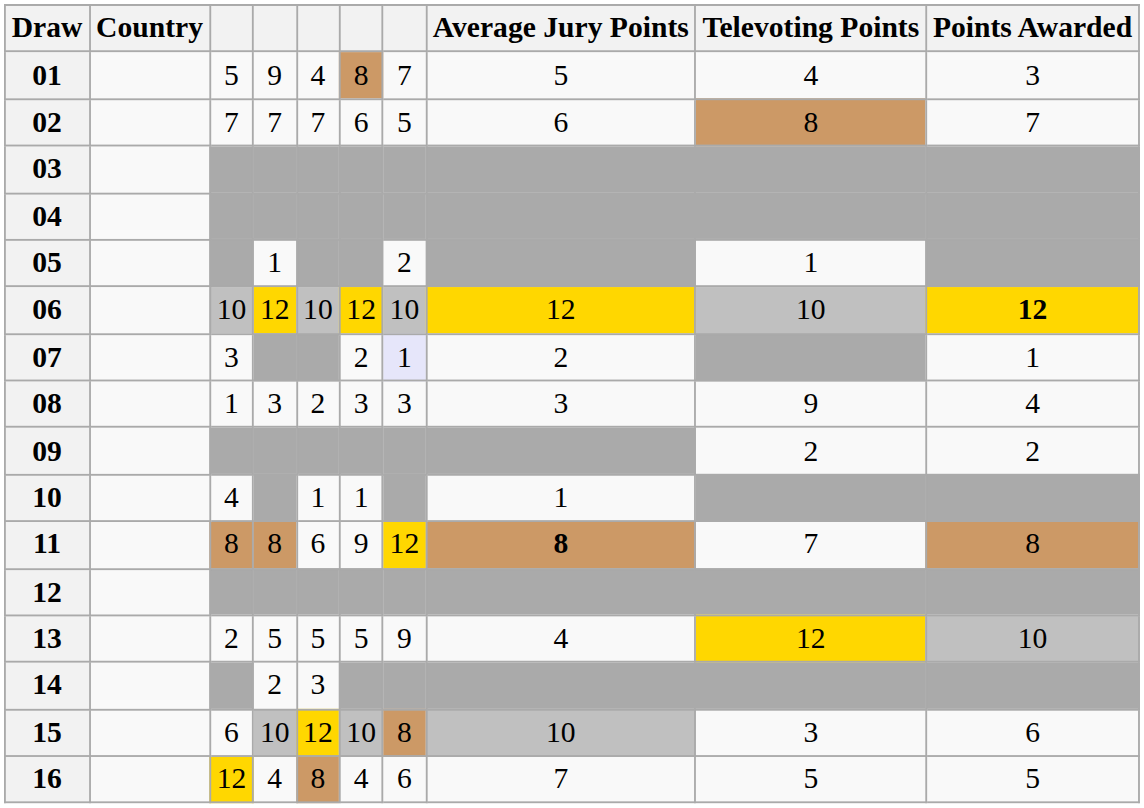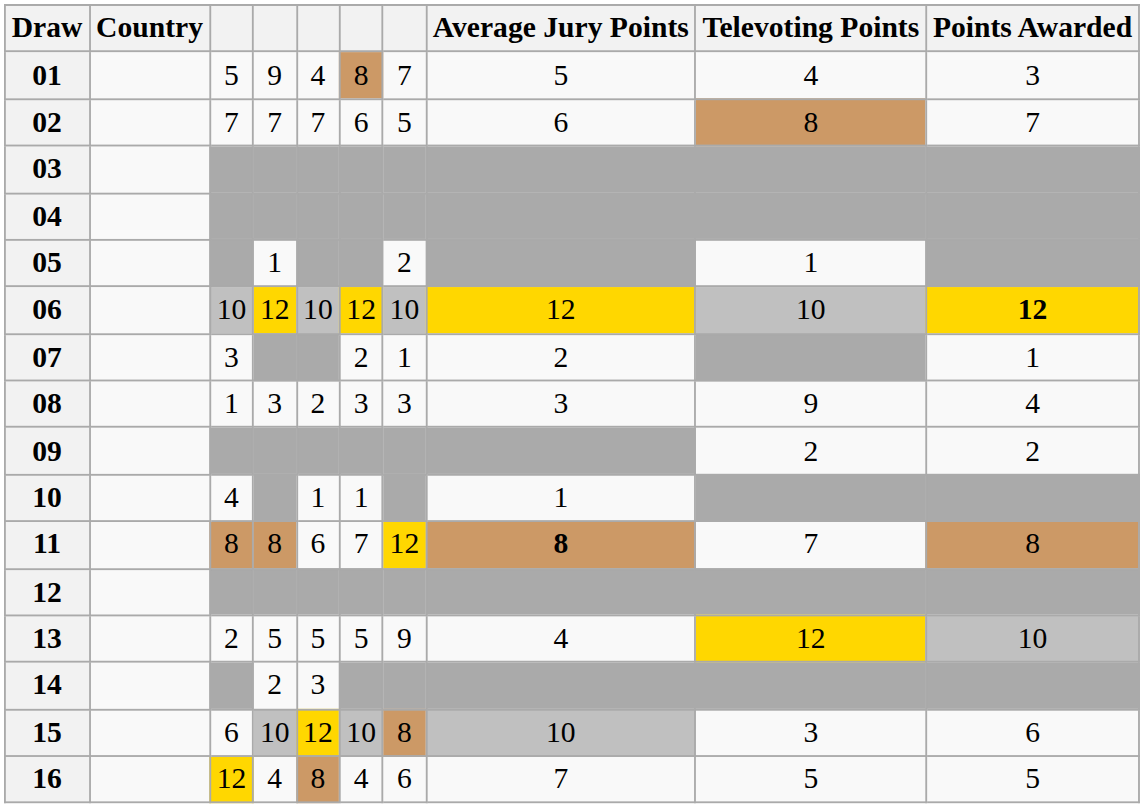07 | column 7: lavender background -> no background
11 | column 6: 9 -> 7
